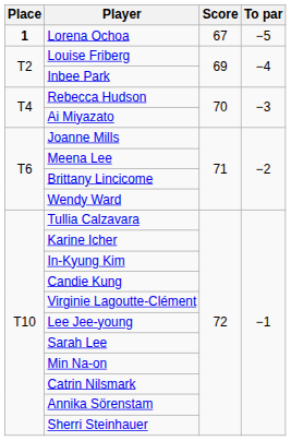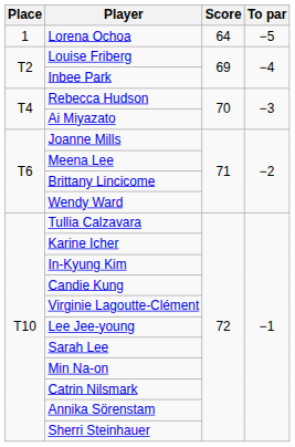Lorena Ochoa | Place: bold -> normal
Lorena Ochoa | Score: 67 -> 64
